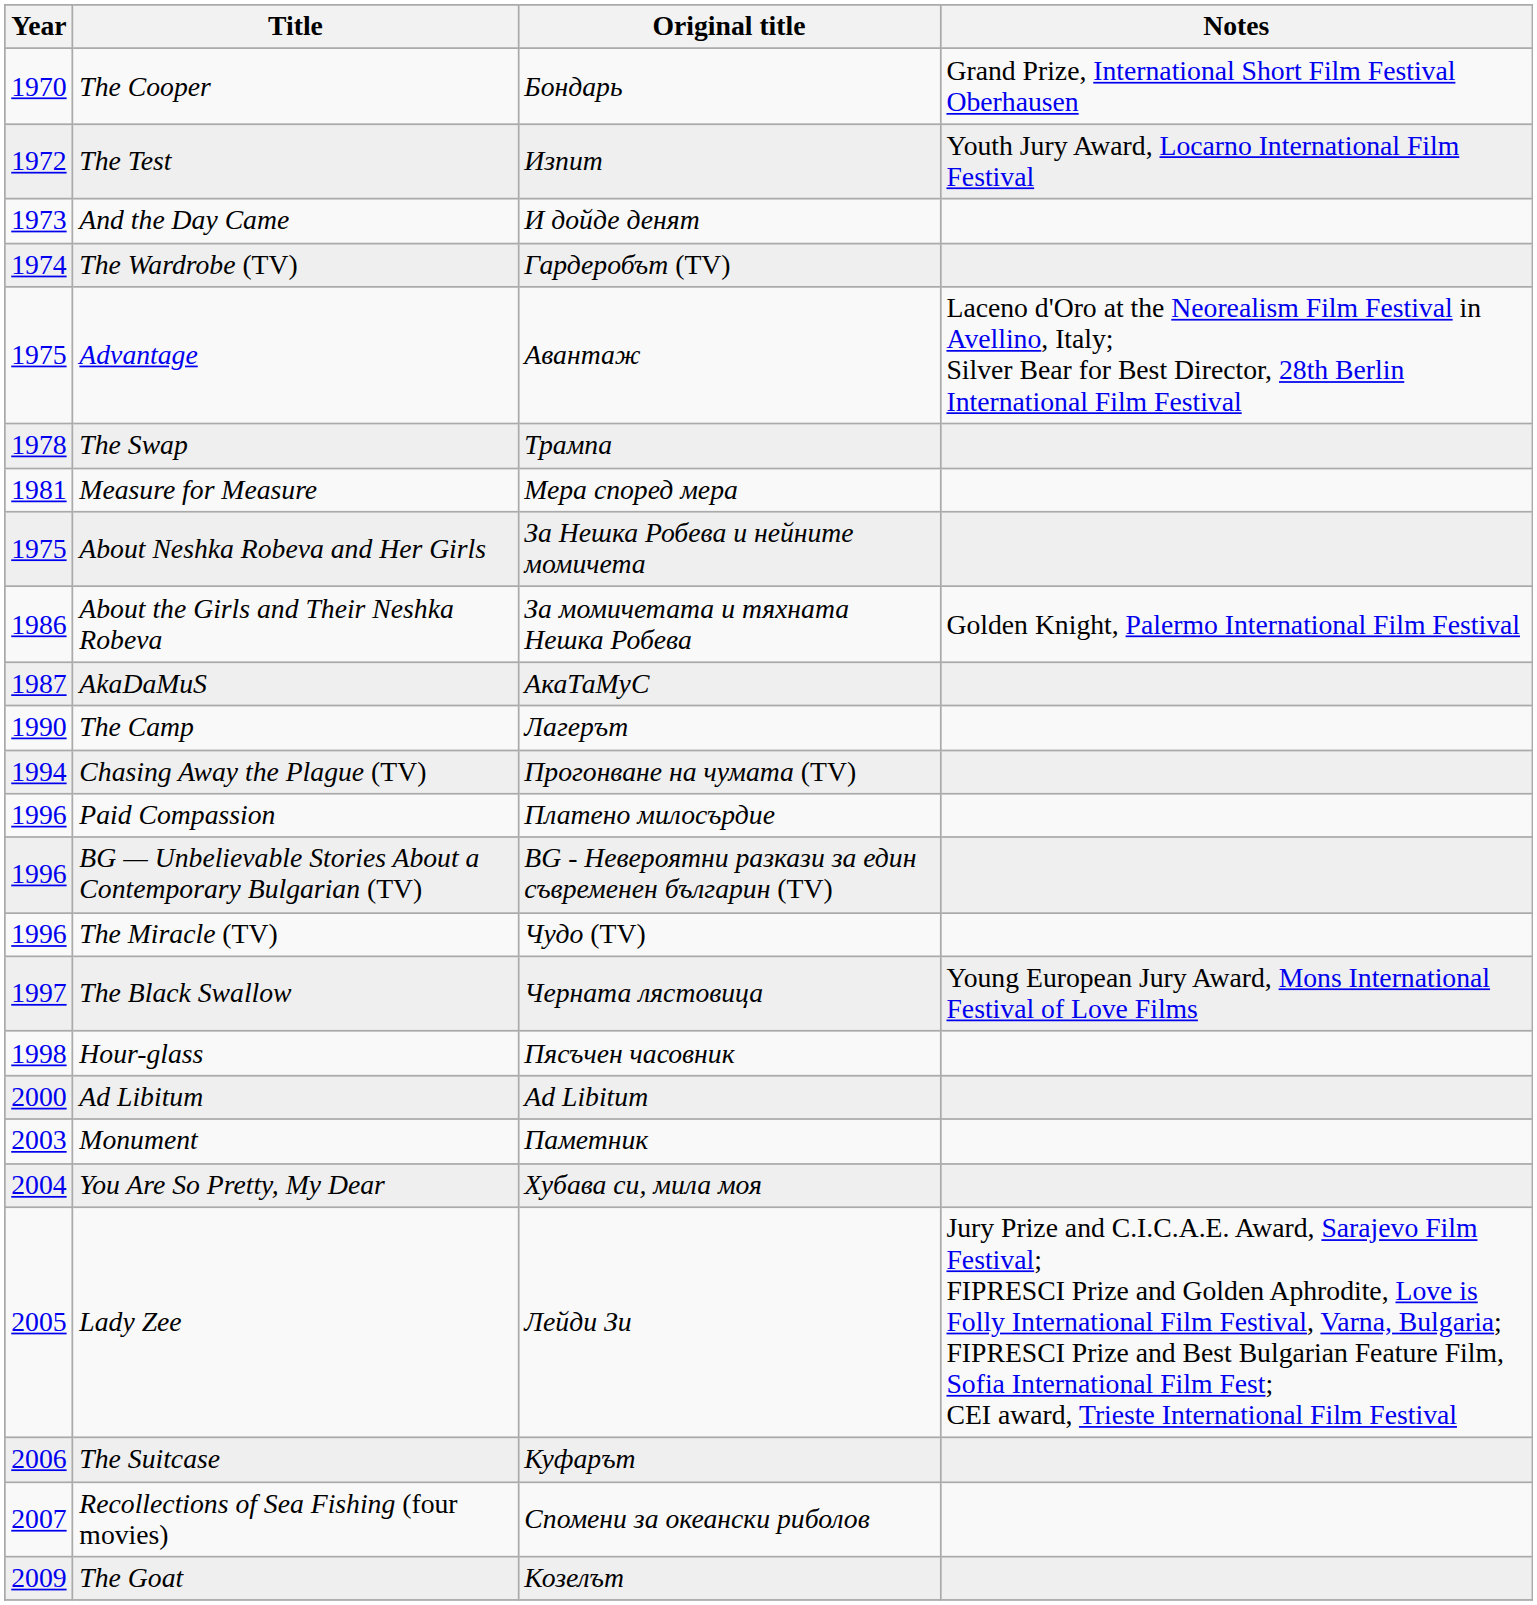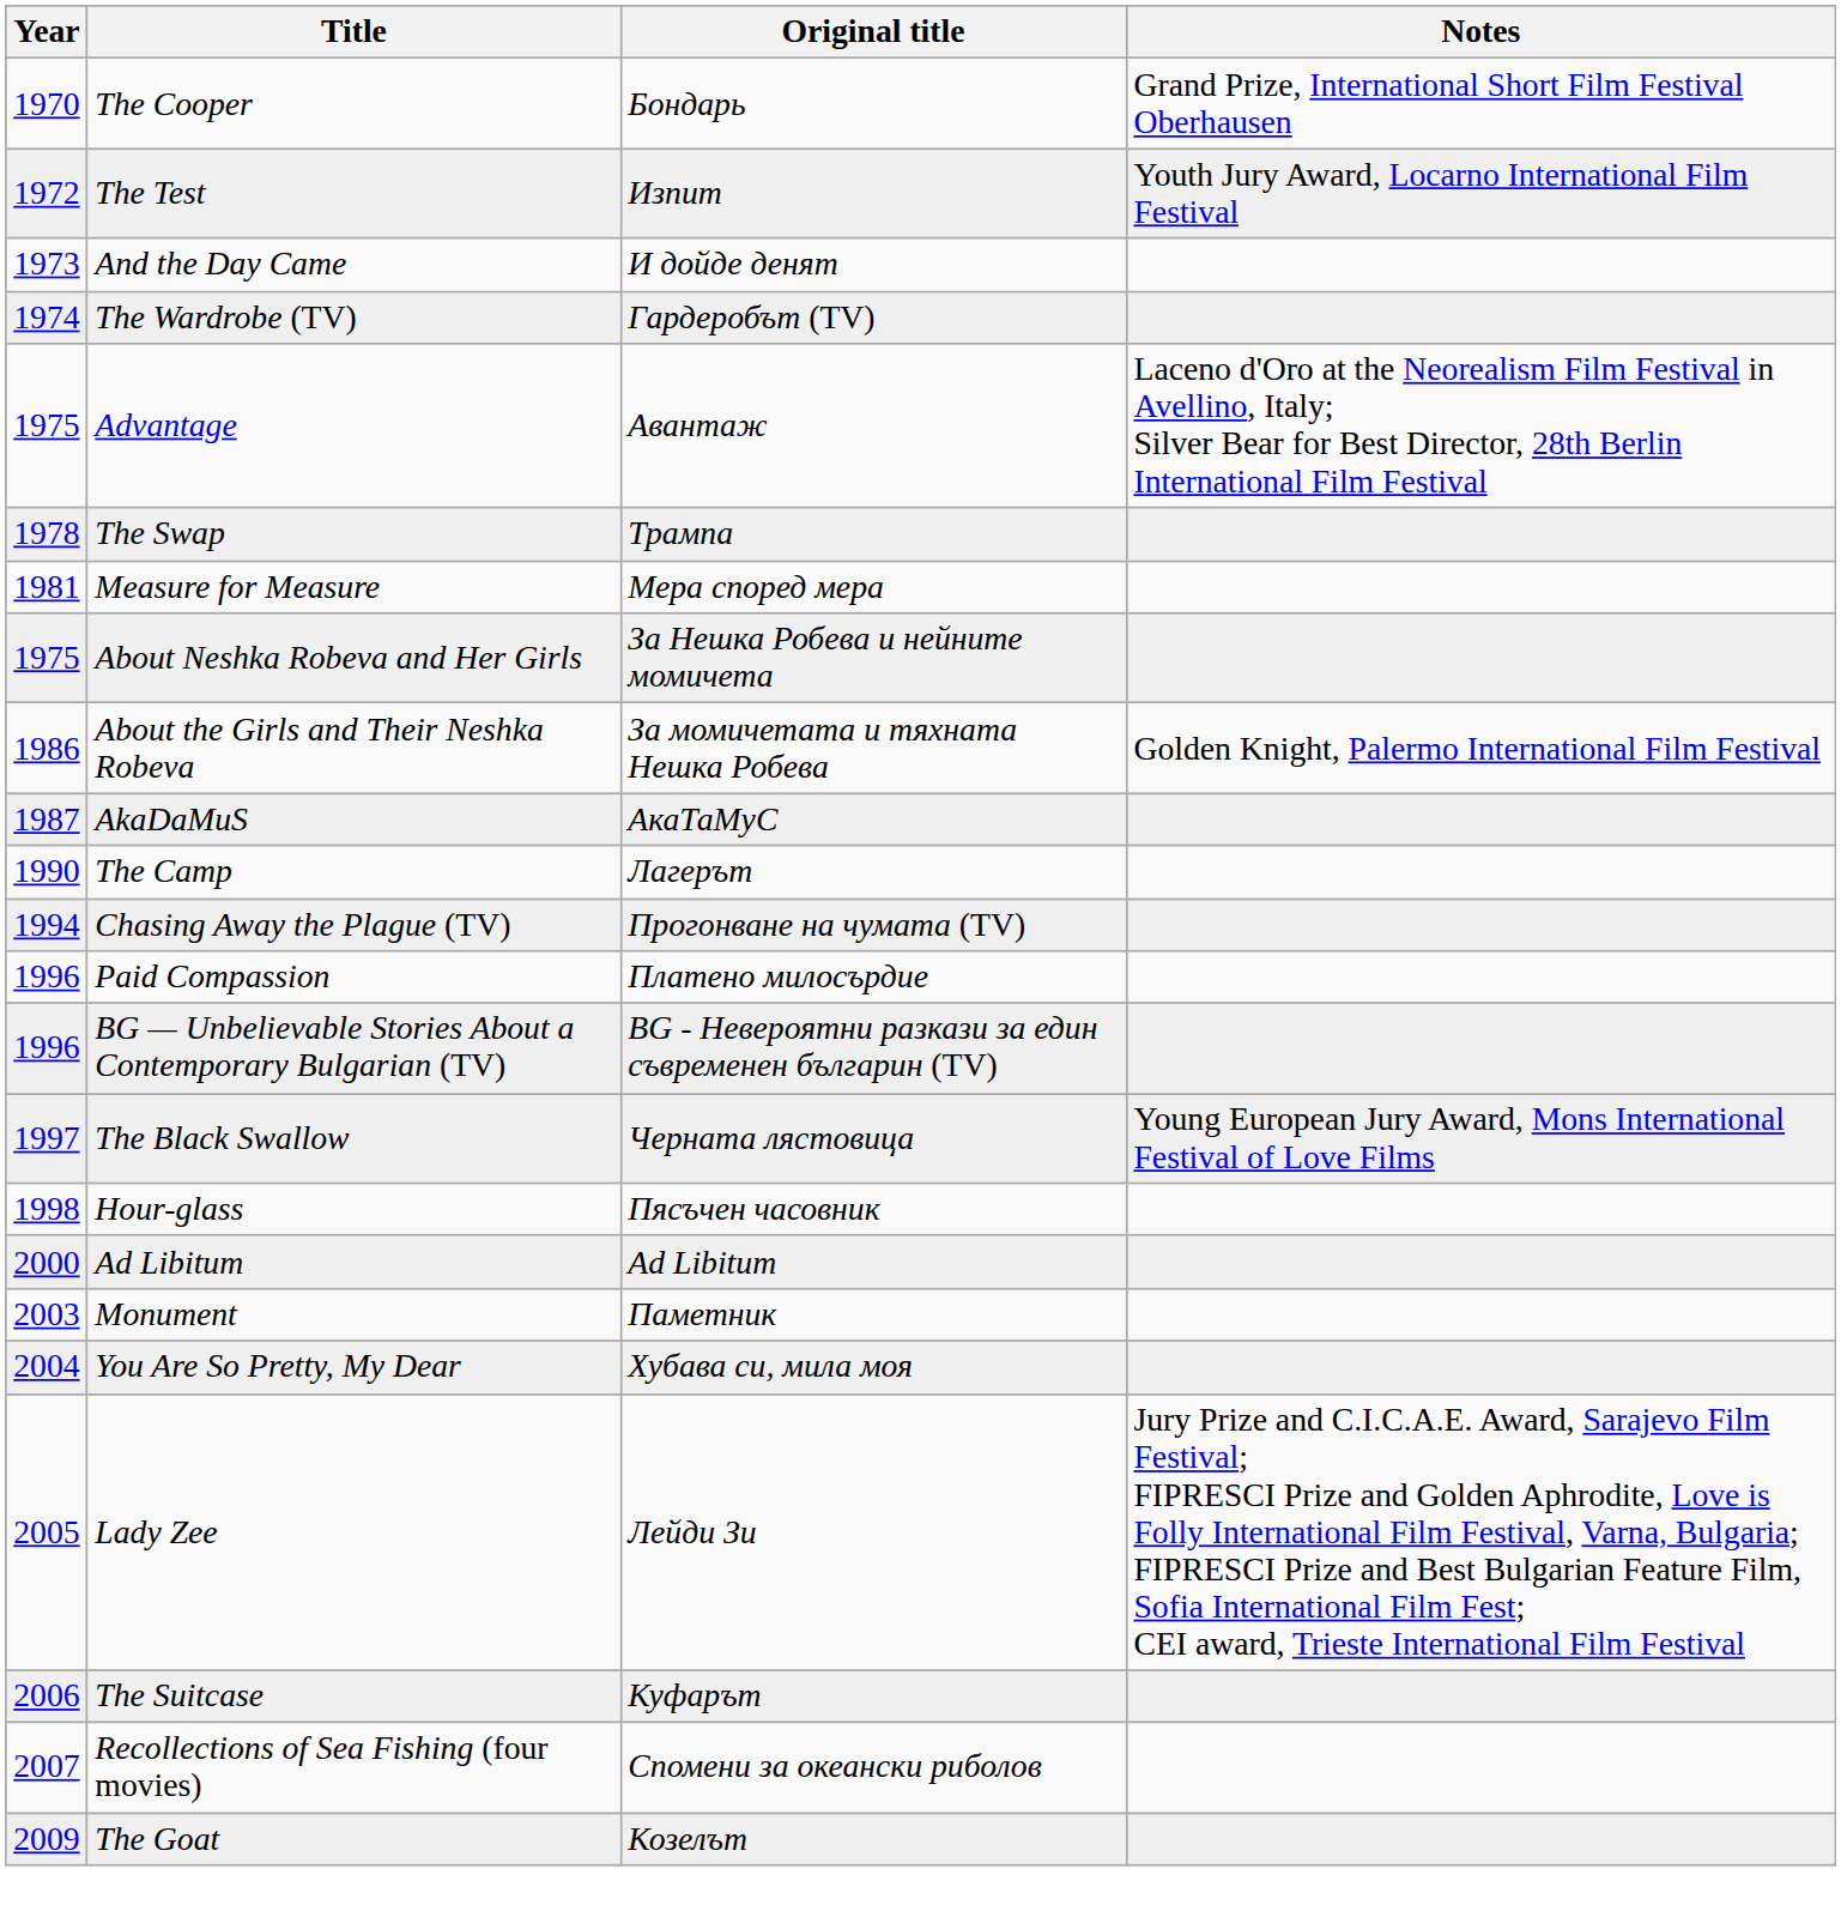- row: 1996 | The Miracle (TV) | Чудо (TV)
